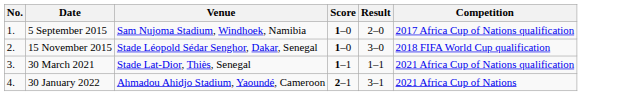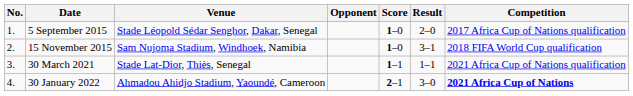+ column: Opponent
5 September 2015 | Venue: Sam Nujoma Stadium, Windhoek, Namibia -> Stade Léopold Sédar Senghor, Dakar, Senegal
15 November 2015 | Venue: Stade Léopold Sédar Senghor, Dakar, Senegal -> Sam Nujoma Stadium, Windhoek, Namibia
15 November 2015 | Result: 3–0 -> 3–1
30 January 2022 | Result: 3–1 -> 3–0
30 January 2022 | Competition: normal -> bold
